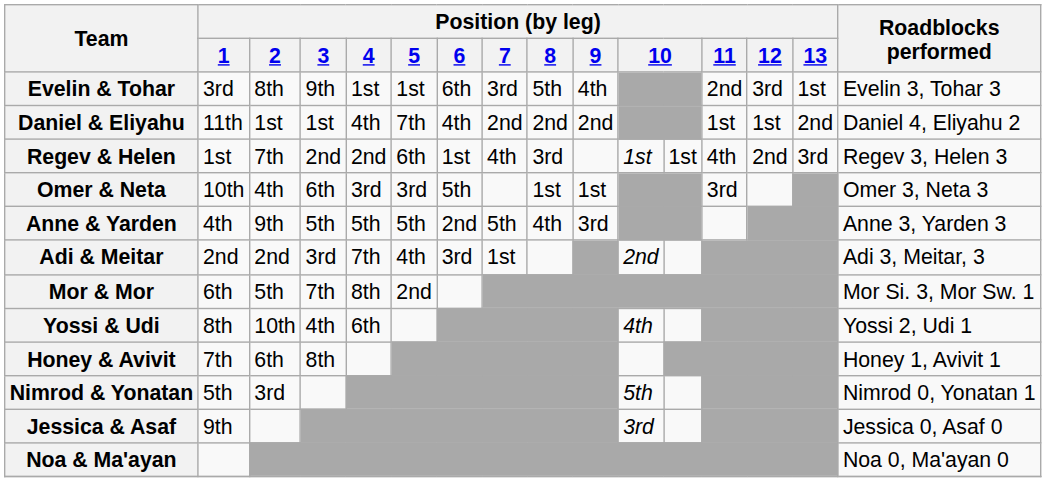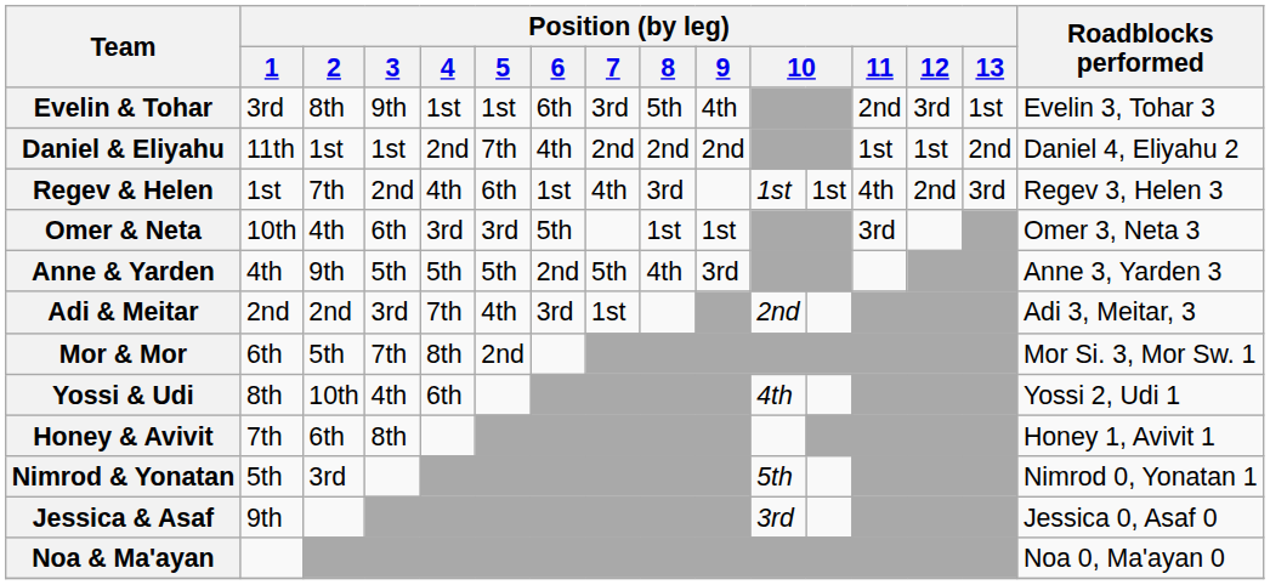Daniel & Eliyahu | Position (by leg) / 4: 4th -> 2nd
Regev & Helen | Position (by leg) / 4: 2nd -> 4th
